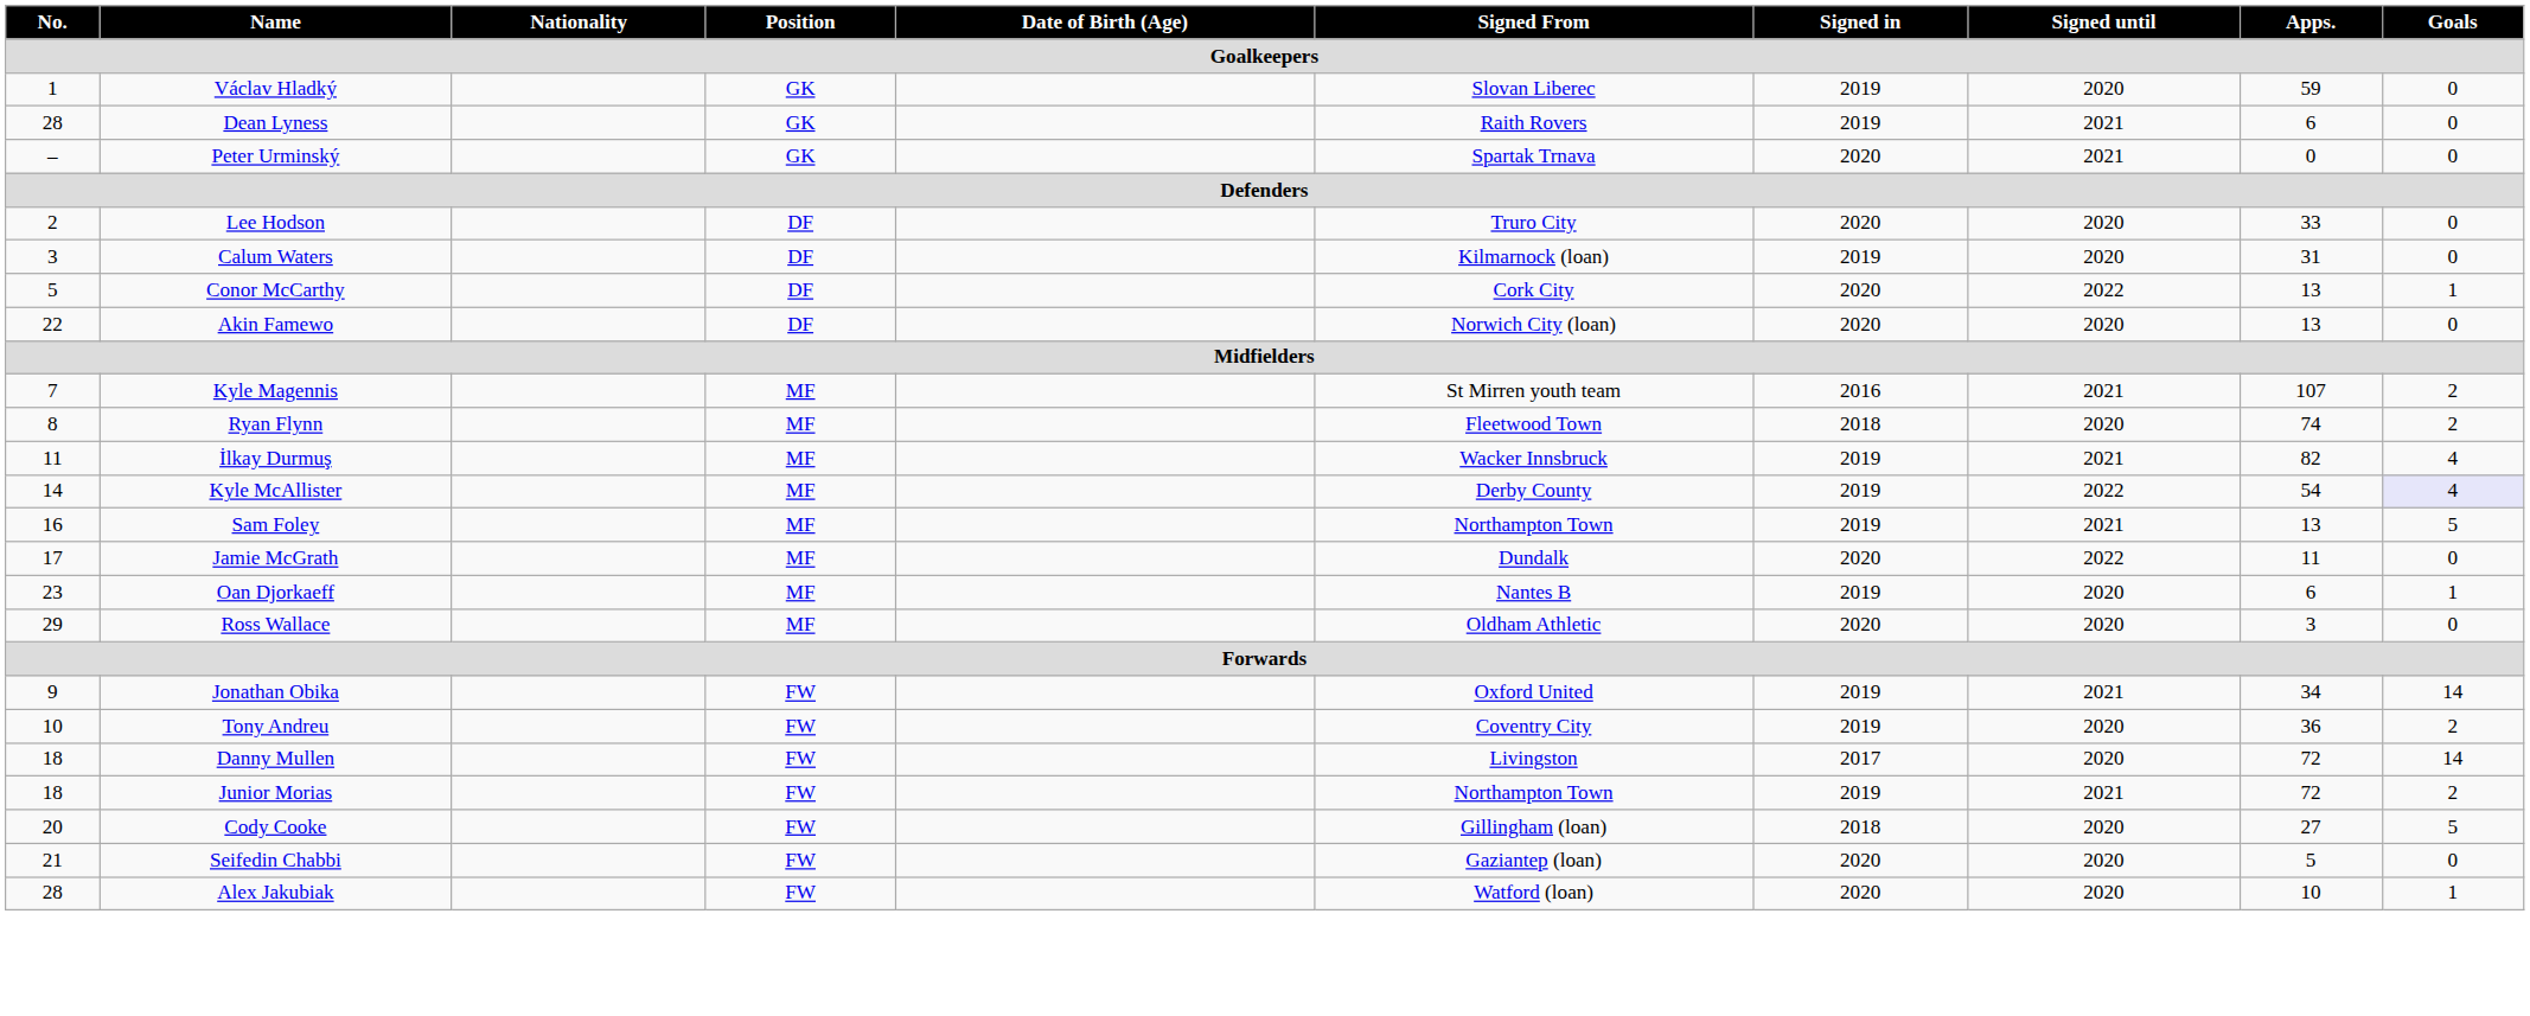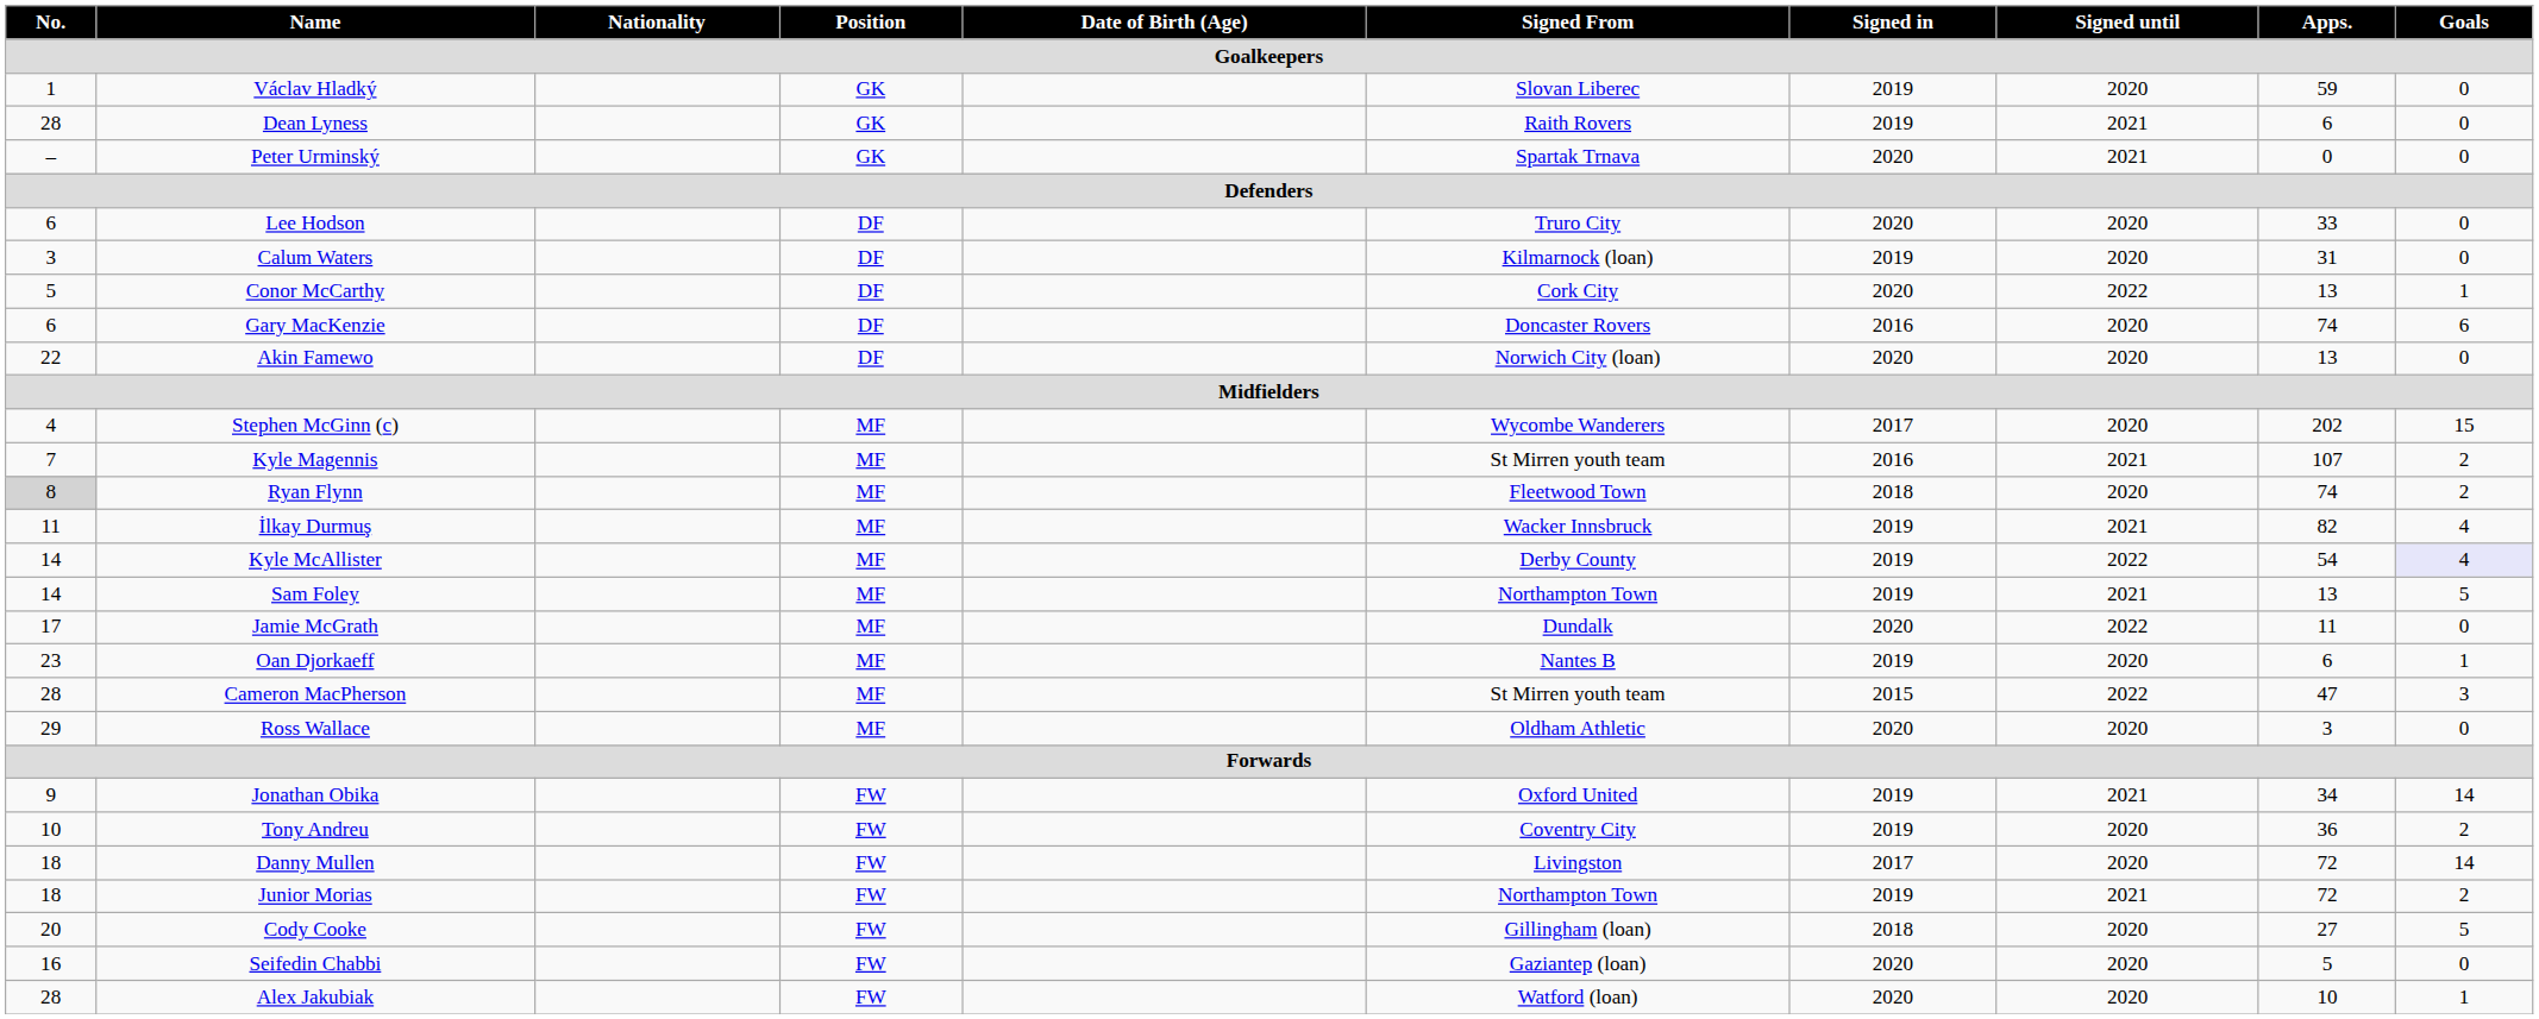Lee Hodson | No.: 2 -> 6
+ row: 6 | Gary MacKenzie | DF | Doncaster Rovers | 2016 | 2020 | 74 | 6
+ row: 4 | Stephen McGinn (c) | MF | Wycombe Wanderers | 2017 | 2020 | 202 | 15
Ryan Flynn | No.: no background -> lightgrey background
Sam Foley | No.: 16 -> 14
+ row: 28 | Cameron MacPherson | MF | St Mirren youth team | 2015 | 2022 | 47 | 3
Seifedin Chabbi | No.: 21 -> 16
